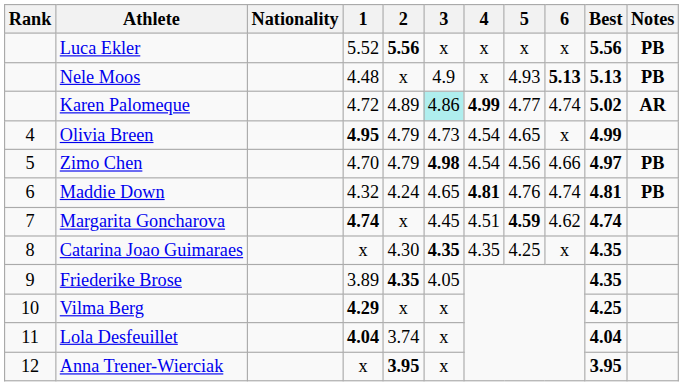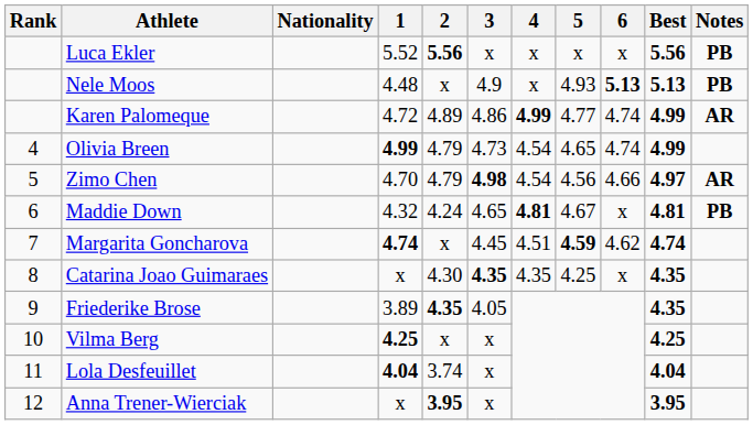Karen Palomeque | 3: paleturquoise background -> no background
Karen Palomeque | Best: 5.02 -> 4.99
Olivia Breen | 1: 4.95 -> 4.99
Olivia Breen | 6: x -> 4.74
Zimo Chen | Notes: PB -> AR
Maddie Down | 5: 4.76 -> 4.67
Maddie Down | 6: 4.74 -> x
Vilma Berg | 1: 4.29 -> 4.25
